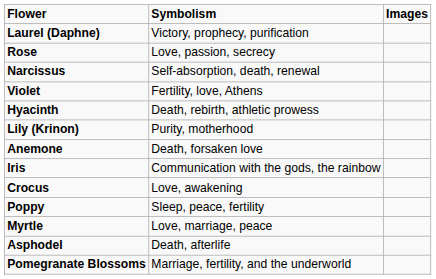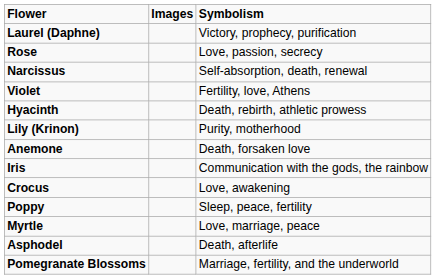columns swapped: Symbolism <-> Images
